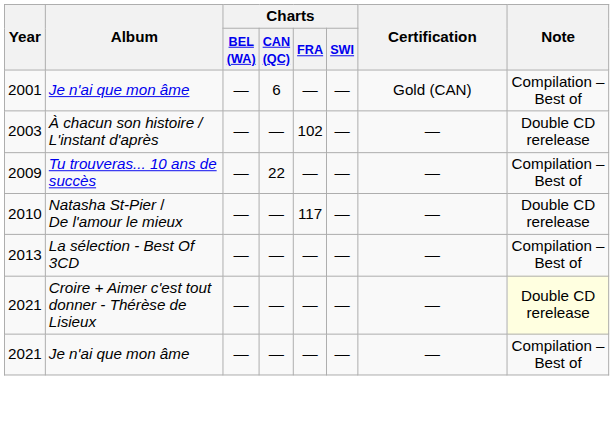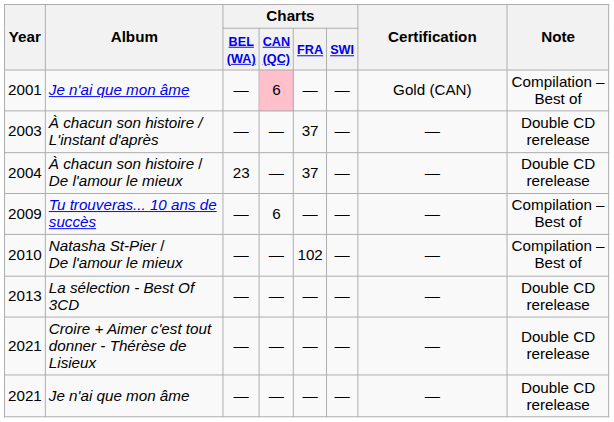2001 | Charts / CAN (QC): no background -> pink background
2003 | Charts / FRA: 102 -> 37
+ row: 2004 | À chacun son histoire / De l'amour le mieux | 23 | — | 37 | — | — | Double CD rerelease
2009 | Charts / CAN (QC): 22 -> 6
2010 | Charts / FRA: 117 -> 102
2010 | Note: Double CD rerelease -> Compilation – Best of
2013 | Note: Compilation – Best of -> Double CD rerelease
2021 / Croire + Aimer c'est tout donner - Thérèse de Lisieux | Note: lightyellow background -> no background
2021 / Je n'ai que mon âme | Note: Compilation – Best of -> Double CD rerelease
